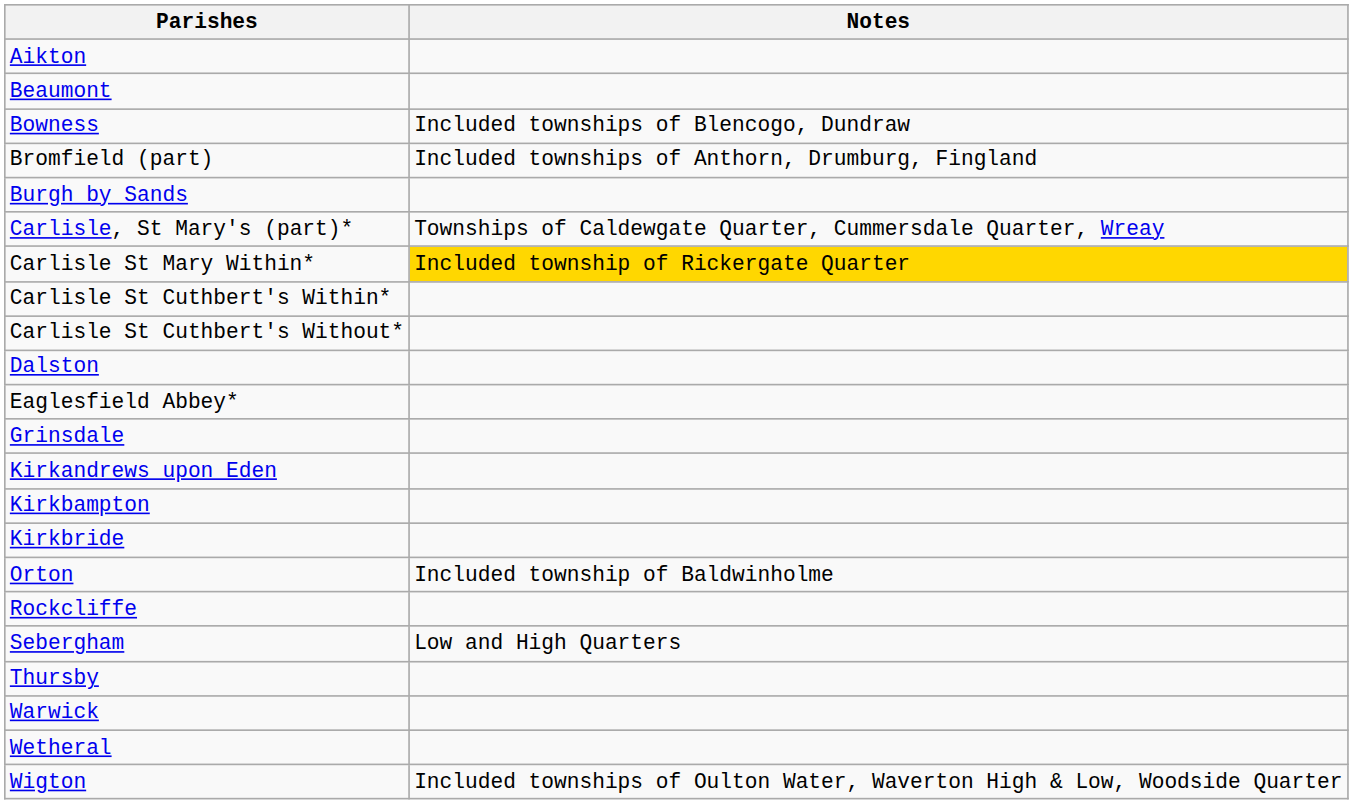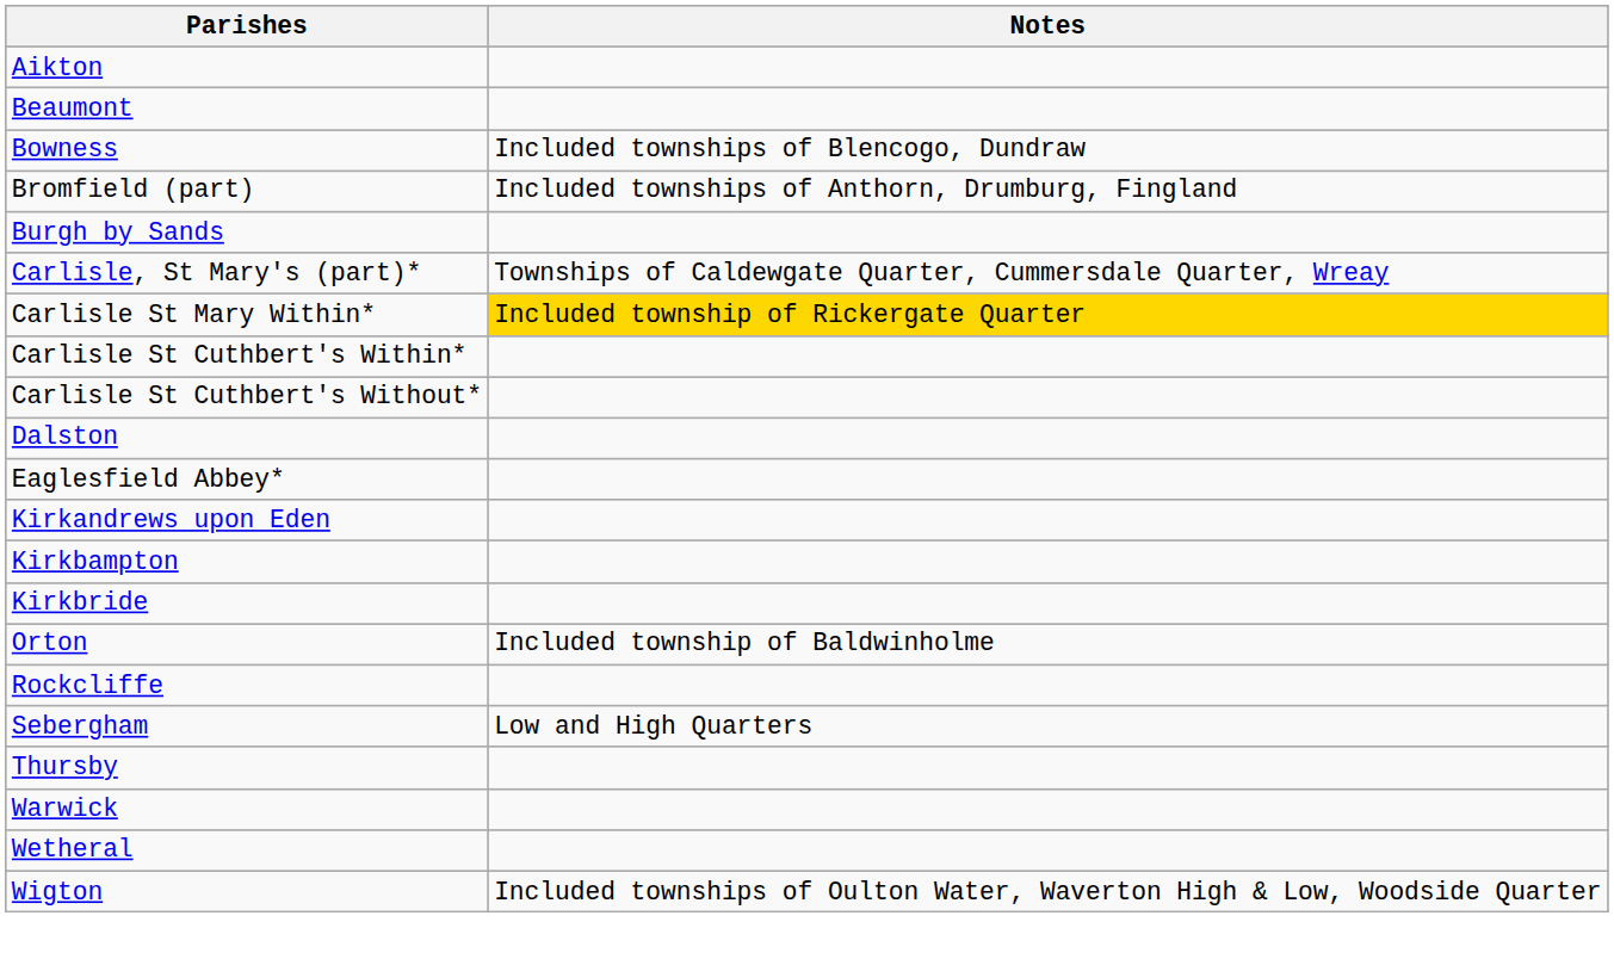- row: Grinsdale
